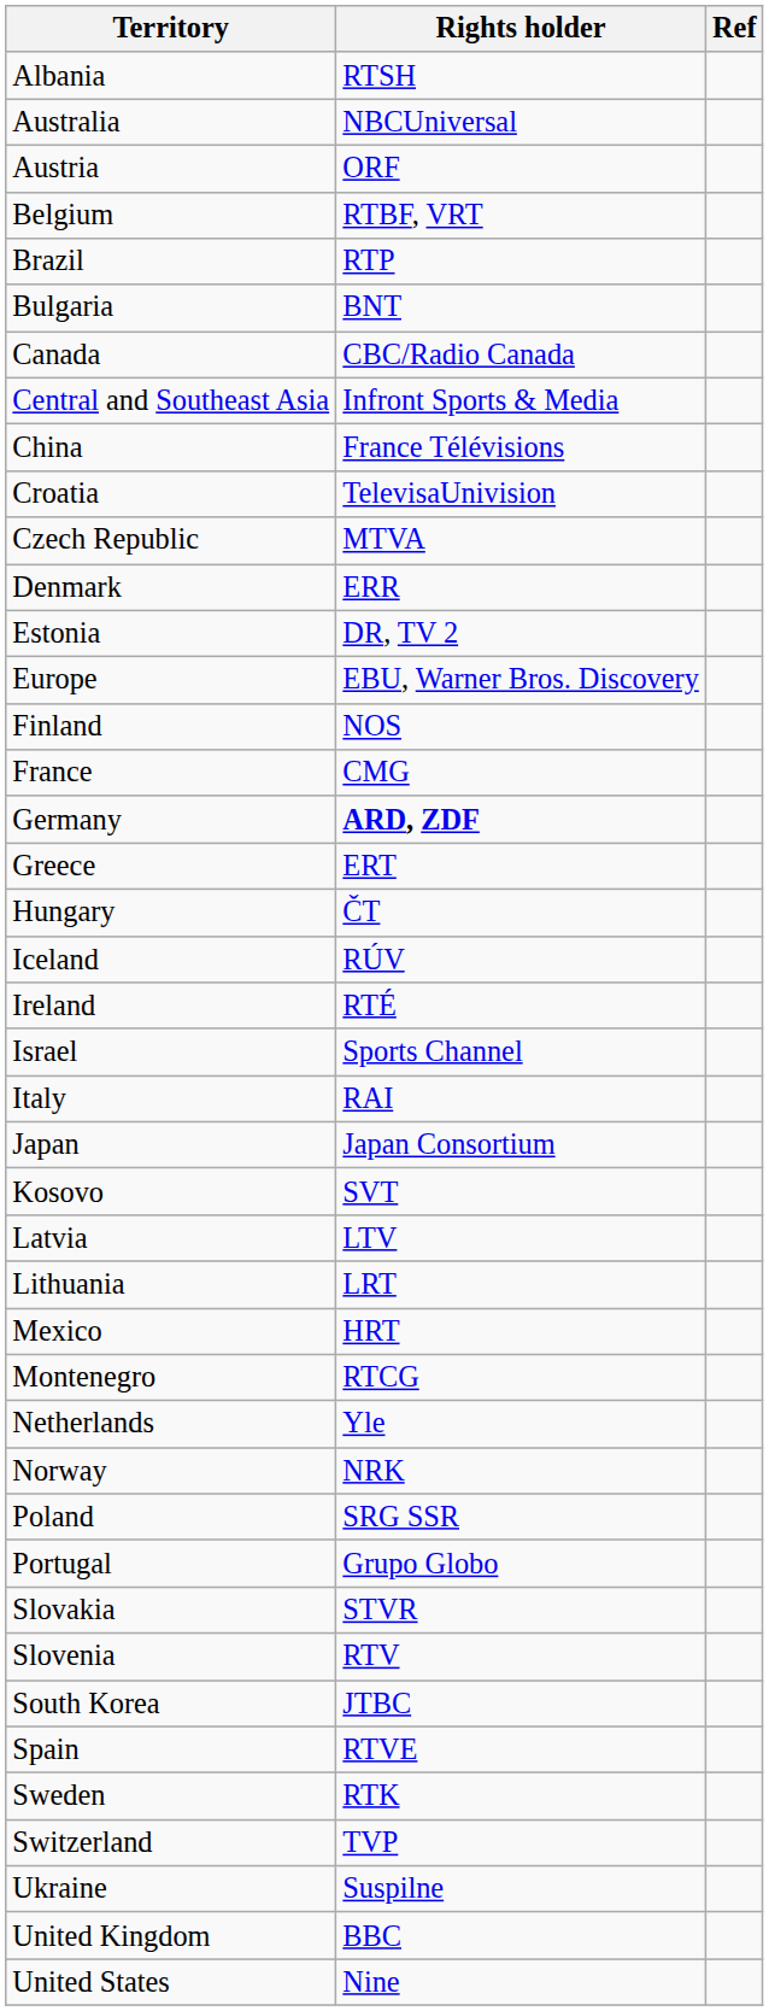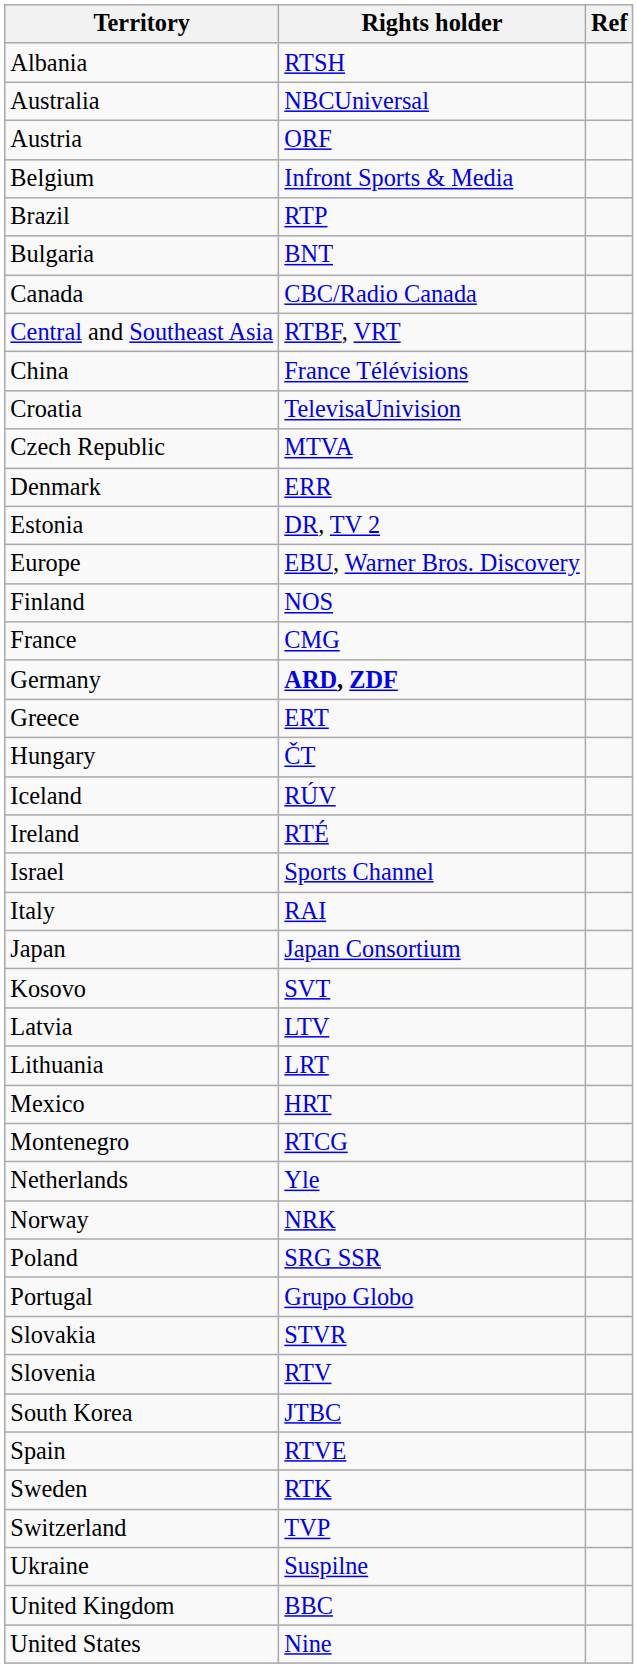Belgium | Rights holder: RTBF, VRT -> Infront Sports & Media
Central and Southeast Asia | Rights holder: Infront Sports & Media -> RTBF, VRT
